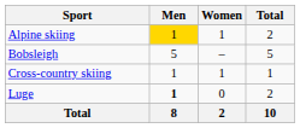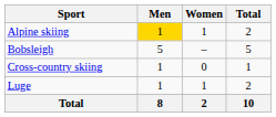Cross-country skiing | Women: 1 -> 0
Luge | Men: bold -> normal
Luge | Women: 0 -> 1
